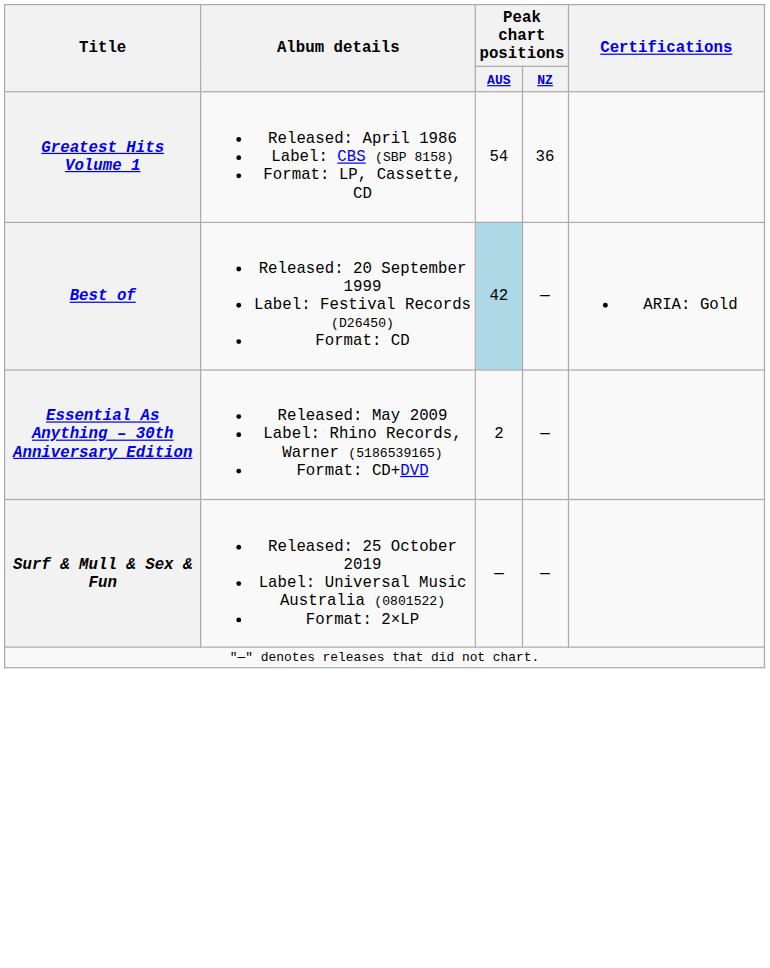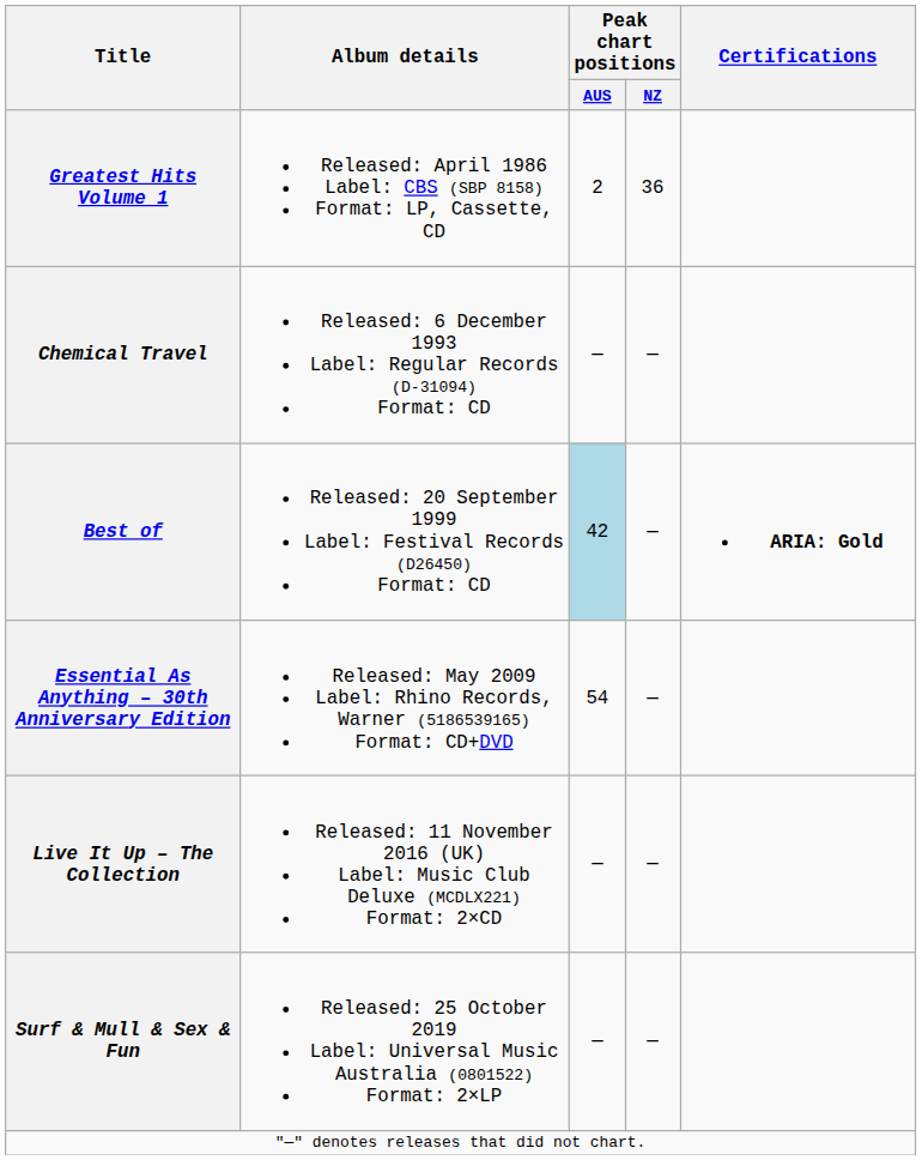Greatest Hits Volume 1 | Peak chart positions / AUS: 54 -> 2
+ row: Chemical Travel | Released: 6 December 1993 Label: Regular Records (D-31094) Format: CD | — | —
Best of | Certifications: normal -> bold
Essential As Anything – 30th Anniversary Edition | Peak chart positions / AUS: 2 -> 54
+ row: Live It Up – The Collection | Released: 11 November 2016 (UK) Label: Music Club Deluxe (MCDLX221) Format: 2×CD | — | —
